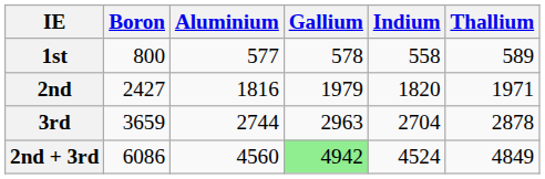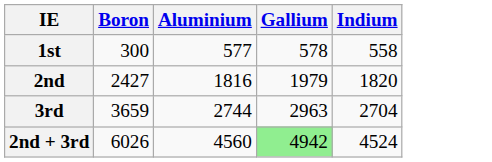- column: Thallium | 589 | 1971 | 2878 | 4849
1st | Boron: 800 -> 300
2nd + 3rd | Boron: 6086 -> 6026
